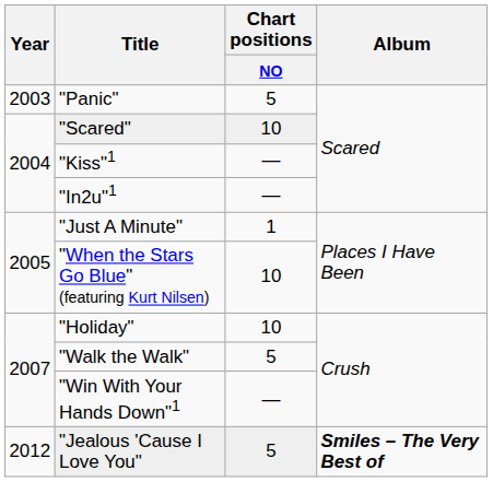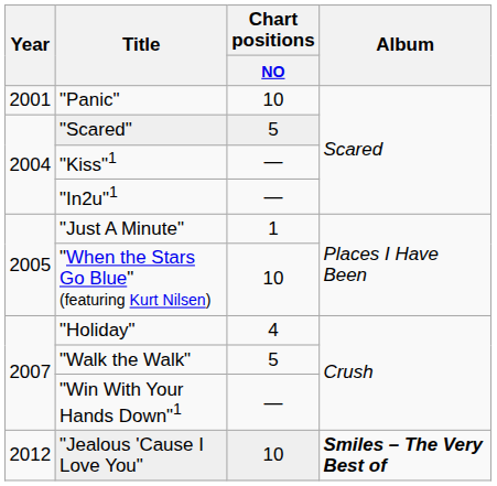"Panic" | Year: 2003 -> 2001
"Panic" | Chart positions / NO: 5 -> 10
"Scared" | Chart positions / NO: 10 -> 5
"Holiday" | Chart positions / NO: 10 -> 4
"Jealous 'Cause I Love You" | Chart positions / NO: 5 -> 10
